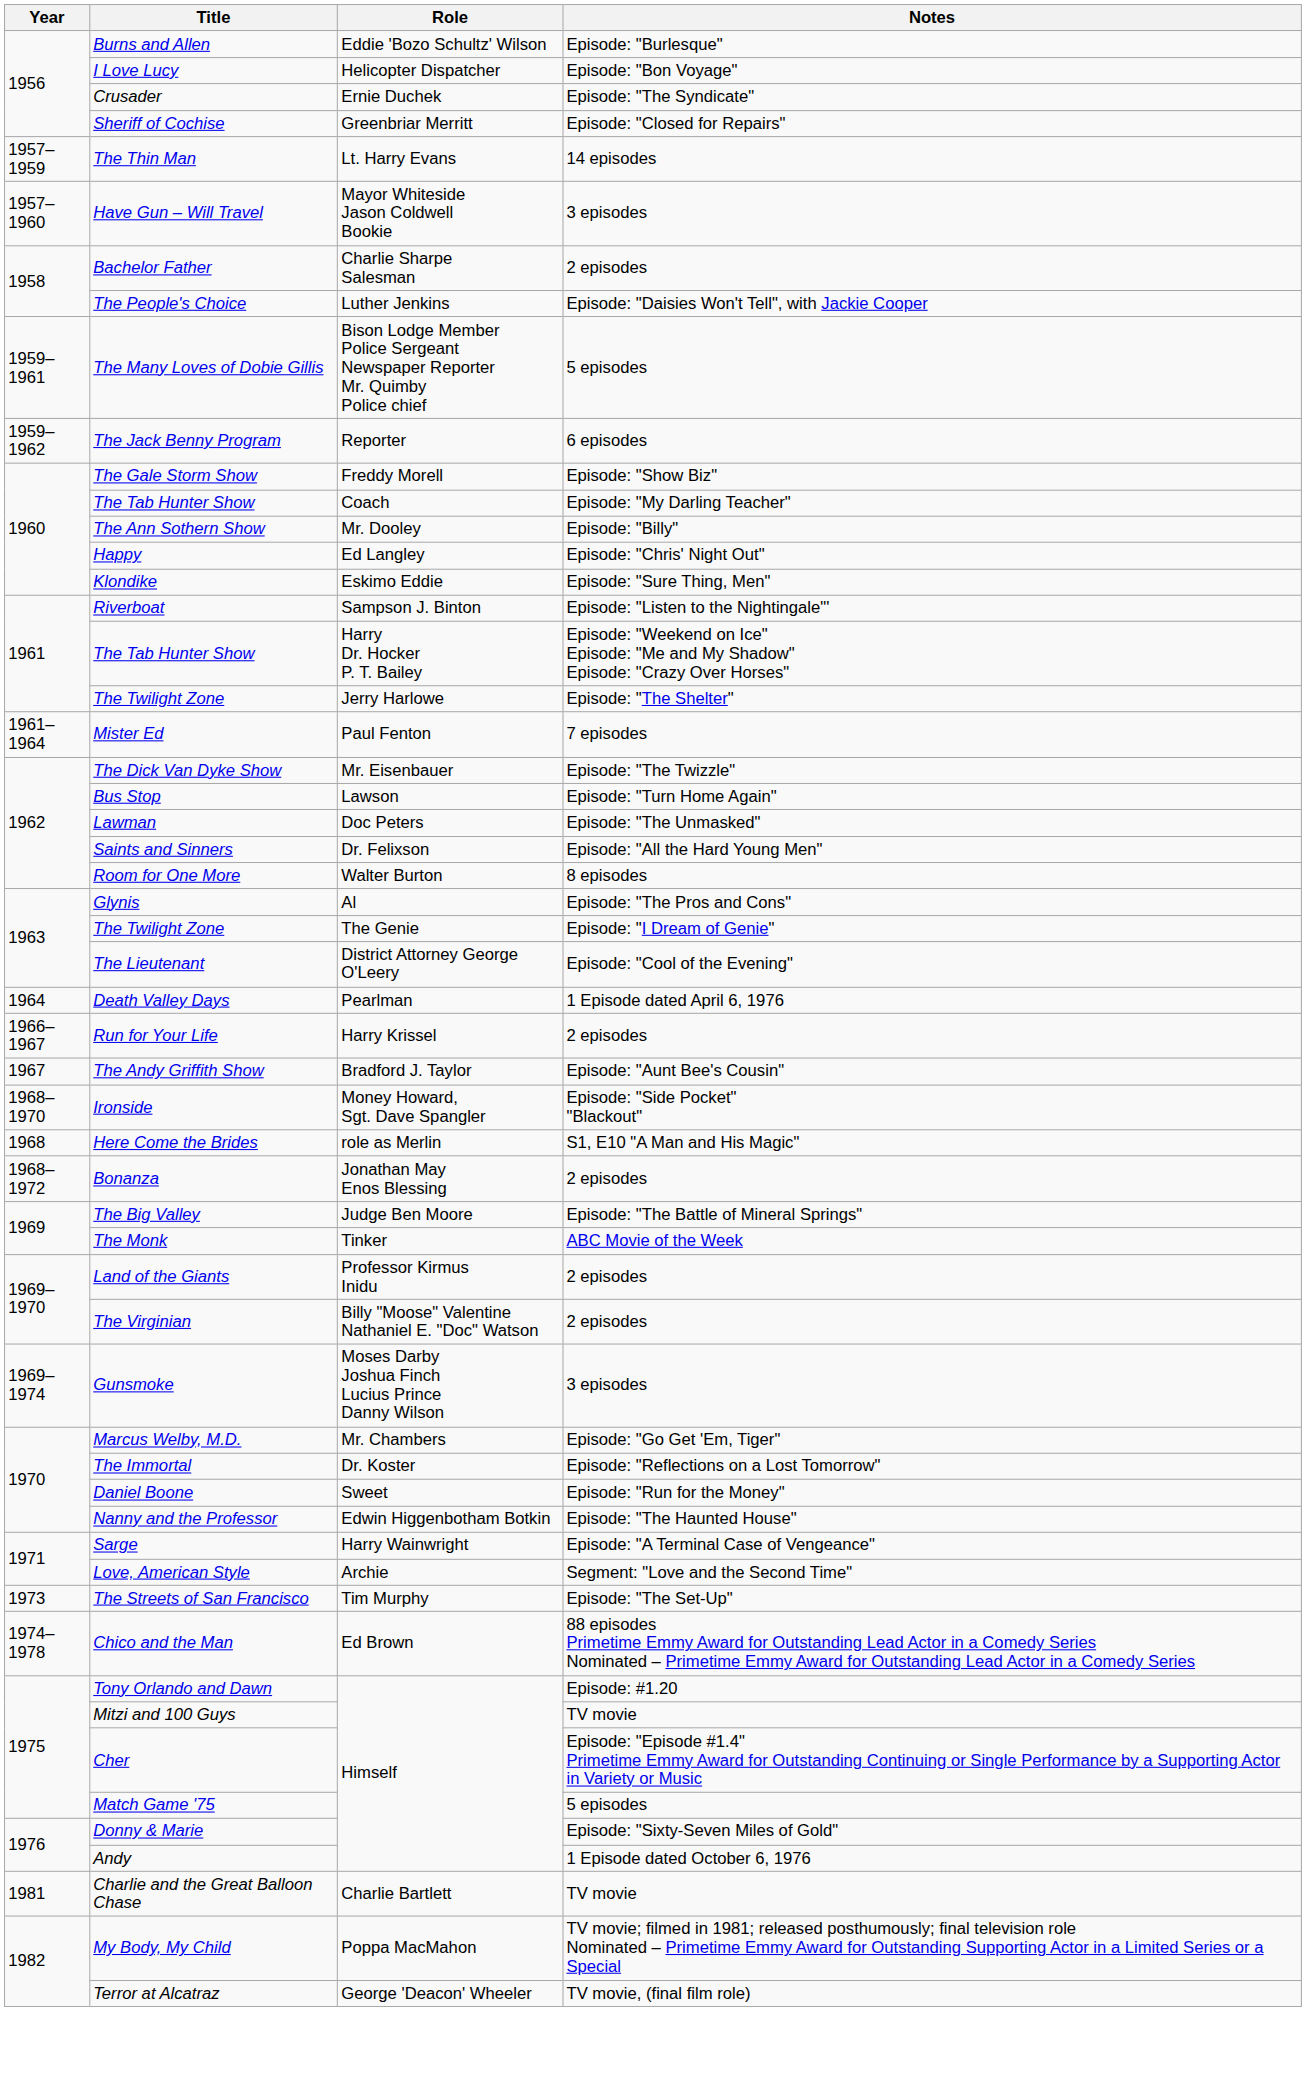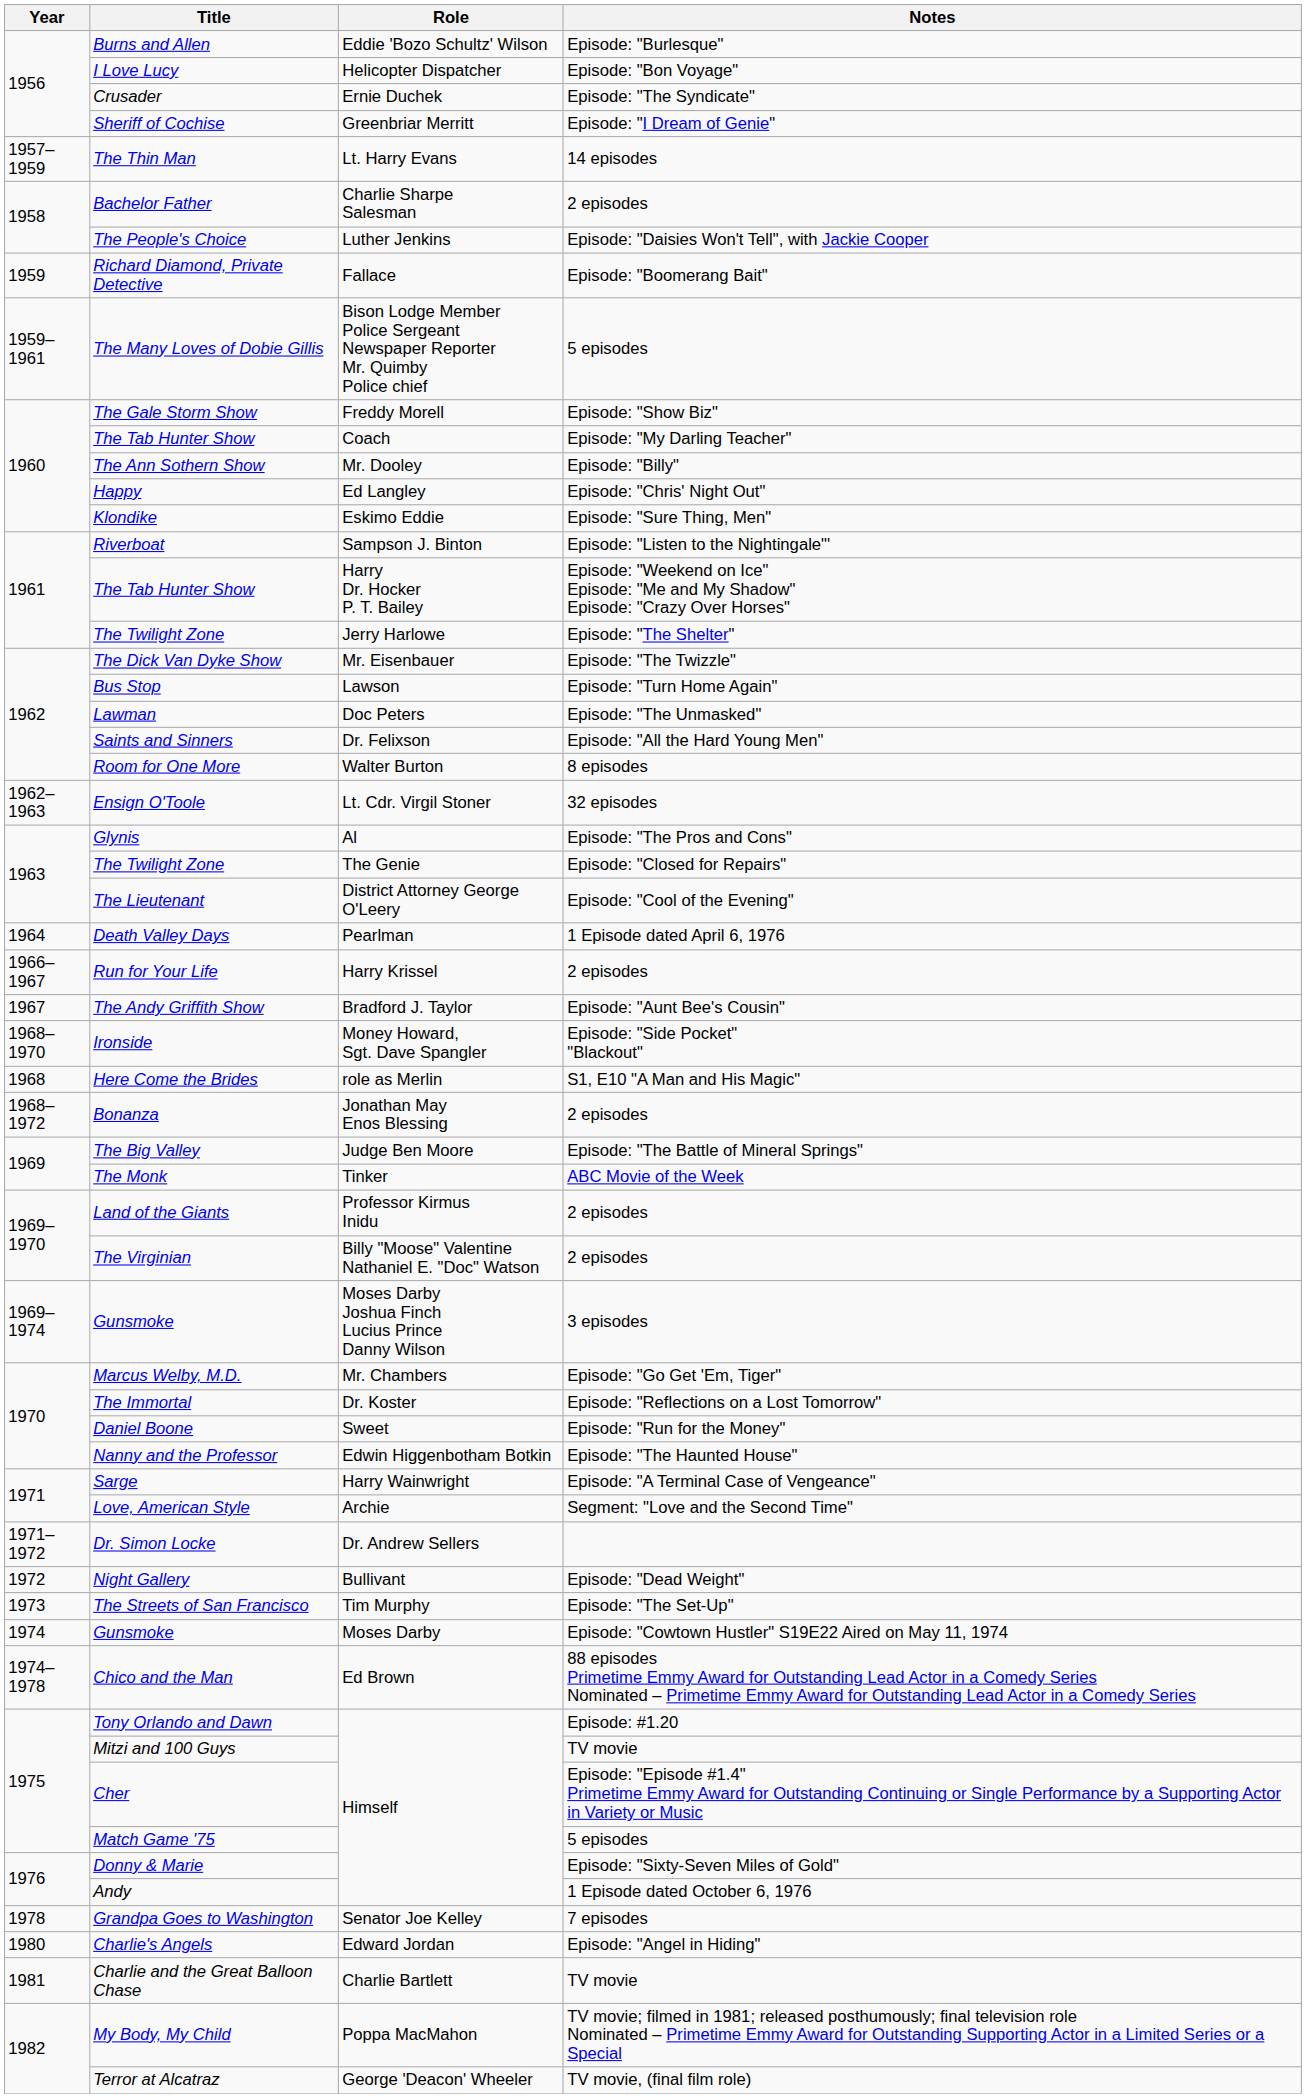Sheriff of Cochise | Notes: Episode: "Closed for Repairs" -> Episode: "I Dream of Genie"
- row: 1957–1960 | Have Gun – Will Travel | Mayor Whiteside Jason Coldwell Bookie | 3 episodes
+ row: 1959 | Richard Diamond, Private Detective | Fallace | Episode: "Boomerang Bait"
- row: 1959–1962 | The Jack Benny Program | Reporter | 6 episodes
- row: 1961–1964 | Mister Ed | Paul Fenton | 7 episodes
+ row: 1962–1963 | Ensign O'Toole | Lt. Cdr. Virgil Stoner | 32 episodes
The Twilight Zone / The Genie | Notes: Episode: "I Dream of Genie" -> Episode: "Closed for Repairs"
+ row: 1971–1972 | Dr. Simon Locke | Dr. Andrew Sellers
+ row: 1972 | Night Gallery | Bullivant | Episode: "Dead Weight"
+ row: 1974 | Gunsmoke | Moses Darby | Episode: "Cowtown Hustler" S19E22 Aired on May 11, 1974
+ row: 1978 | Grandpa Goes to Washington | Senator Joe Kelley | 7 episodes
+ row: 1980 | Charlie's Angels | Edward Jordan | Episode: "Angel in Hiding"
